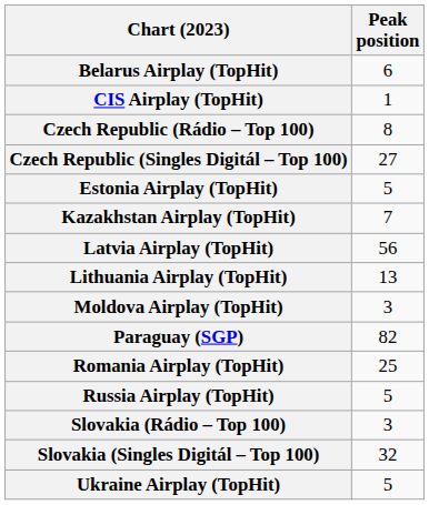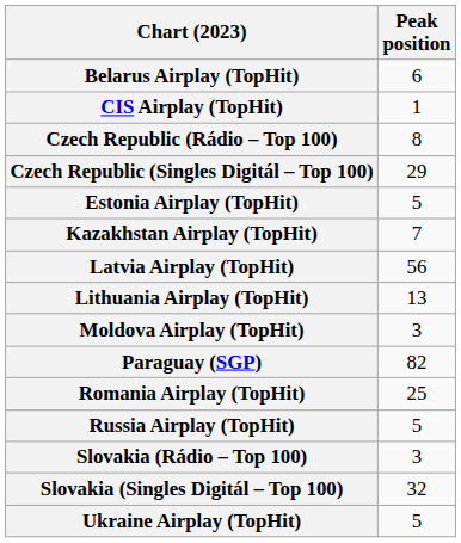Czech Republic (Singles Digitál – Top 100) | Peak position: 27 -> 29
